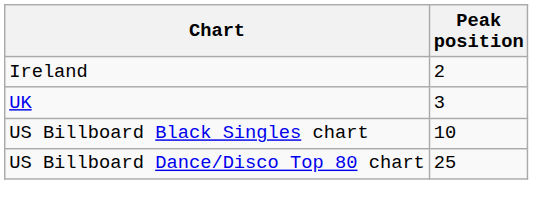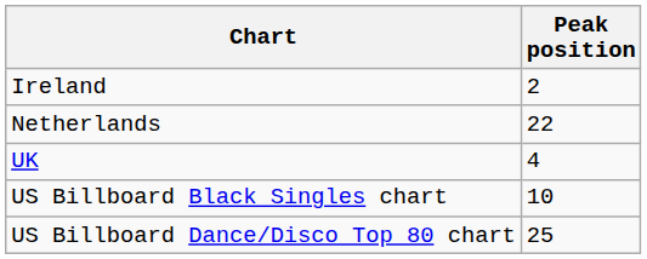+ row: Netherlands | 22
UK | Peak position: 3 -> 4
